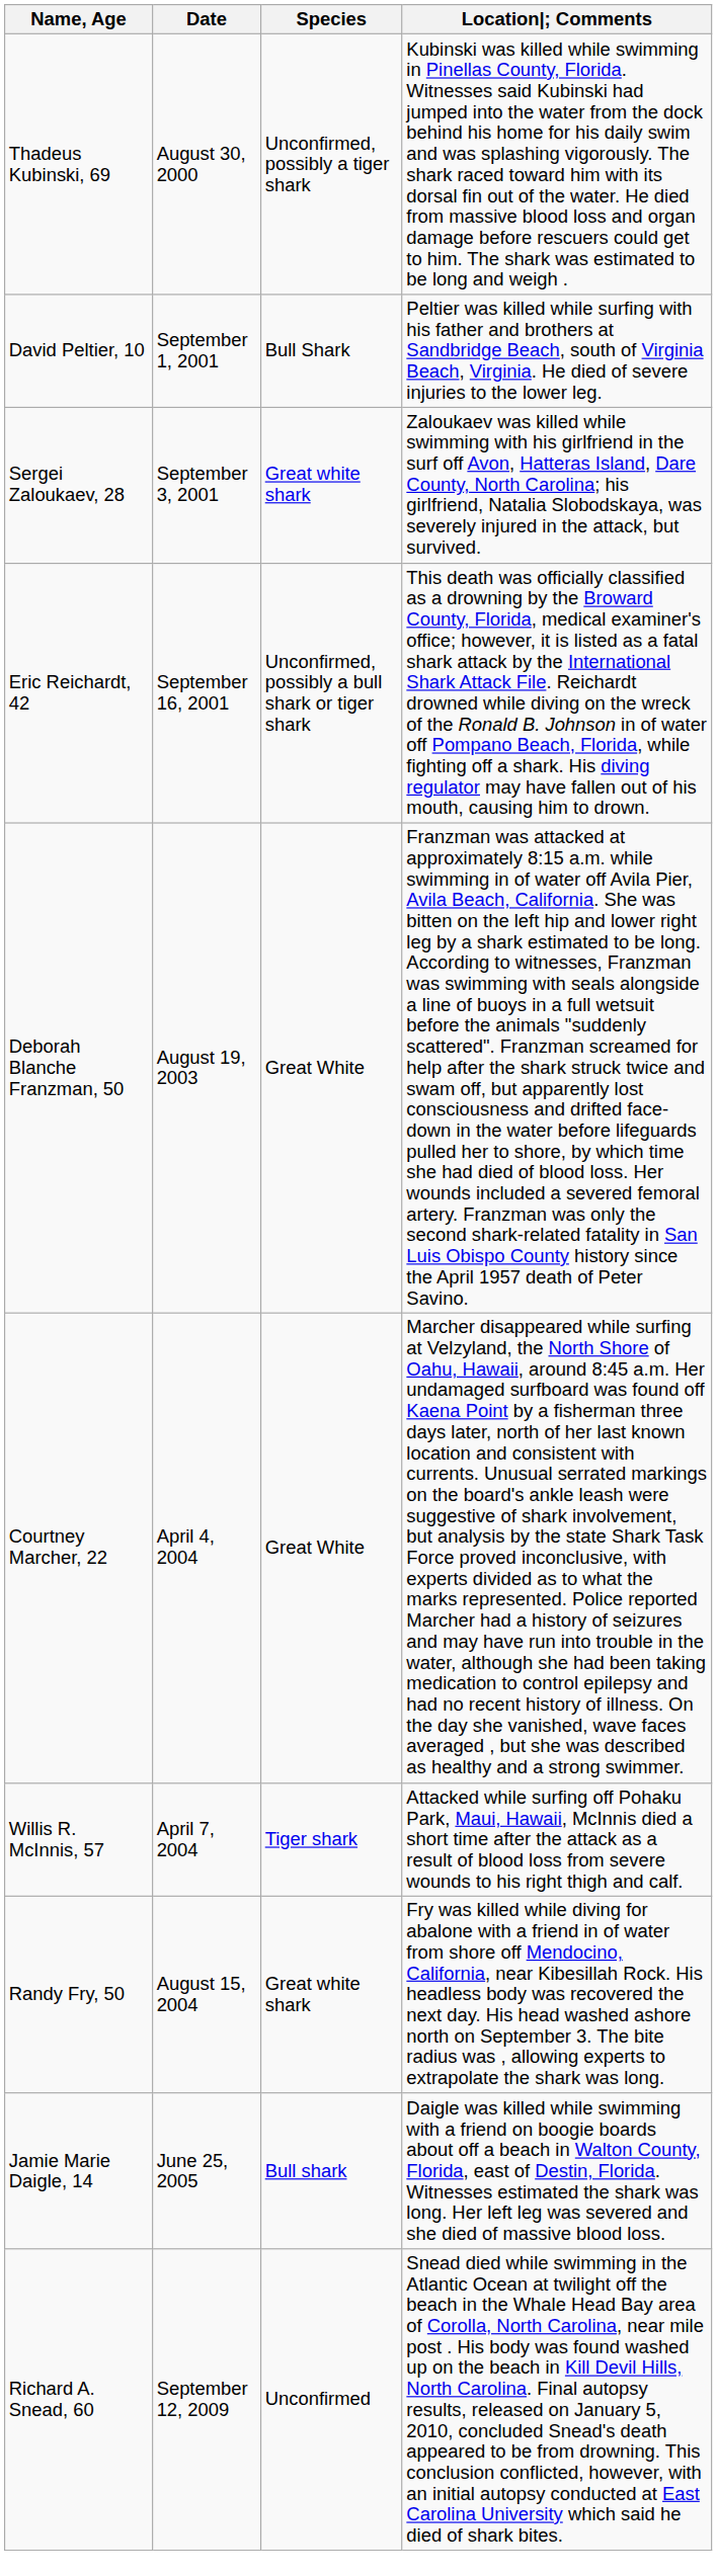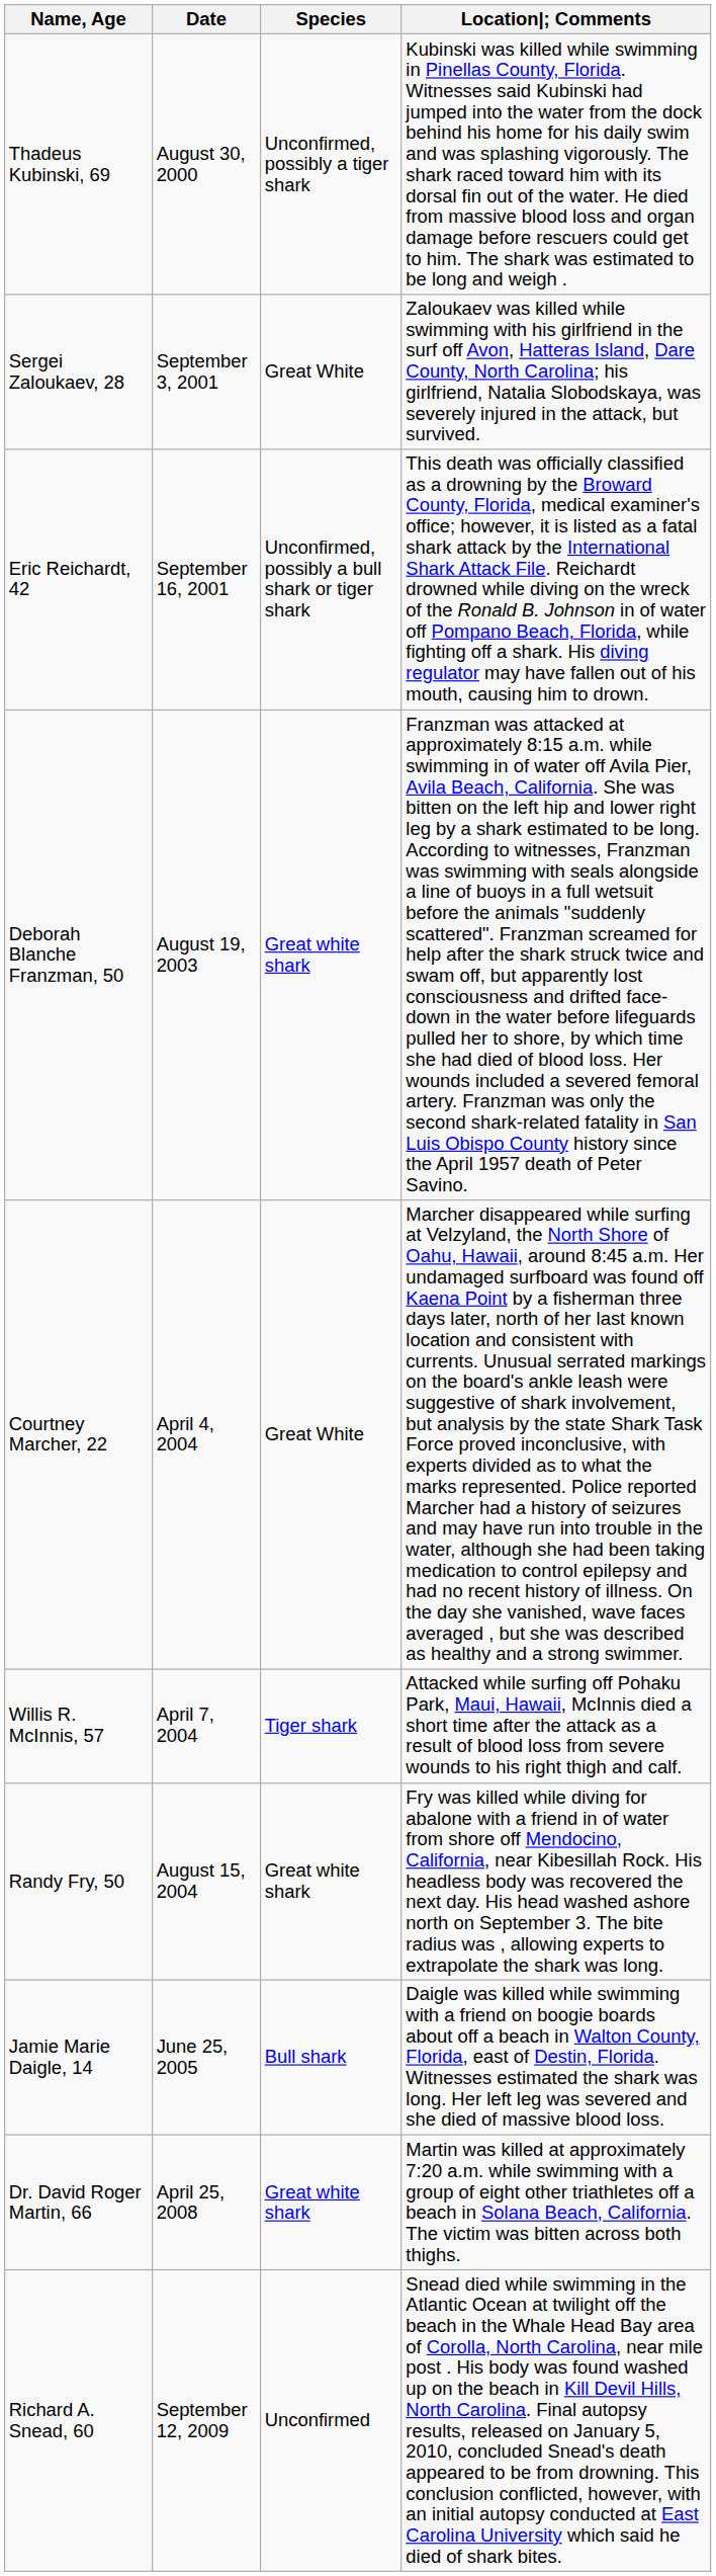- row: David Peltier, 10 | September 1, 2001 | Bull Shark | Peltier was killed while surfing with his father and brothers at Sandbridge Beach, south of Virginia Beach, Virginia. He died of severe injuries to the lower leg.
Sergei Zaloukaev, 28 | Species: Great white shark -> Great White
Deborah Blanche Franzman, 50 | Species: Great White -> Great white shark
+ row: Dr. David Roger Martin, 66 | April 25, 2008 | Great white shark | Martin was killed at approximately 7:20 a.m. while swimming with a group of eight other triathletes off a beach in Solana Beach, California. The victim was bitten across both thighs.
